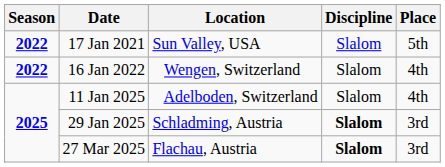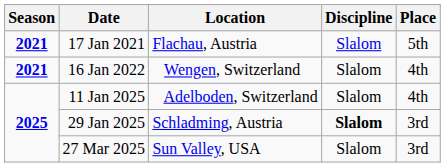17 Jan 2021 | Season: 2022 -> 2021
17 Jan 2021 | Location: Sun Valley, USA -> Flachau, Austria
16 Jan 2022 | Season: 2022 -> 2021
27 Mar 2025 | Location: Flachau, Austria -> Sun Valley, USA
27 Mar 2025 | Discipline: bold -> normal
